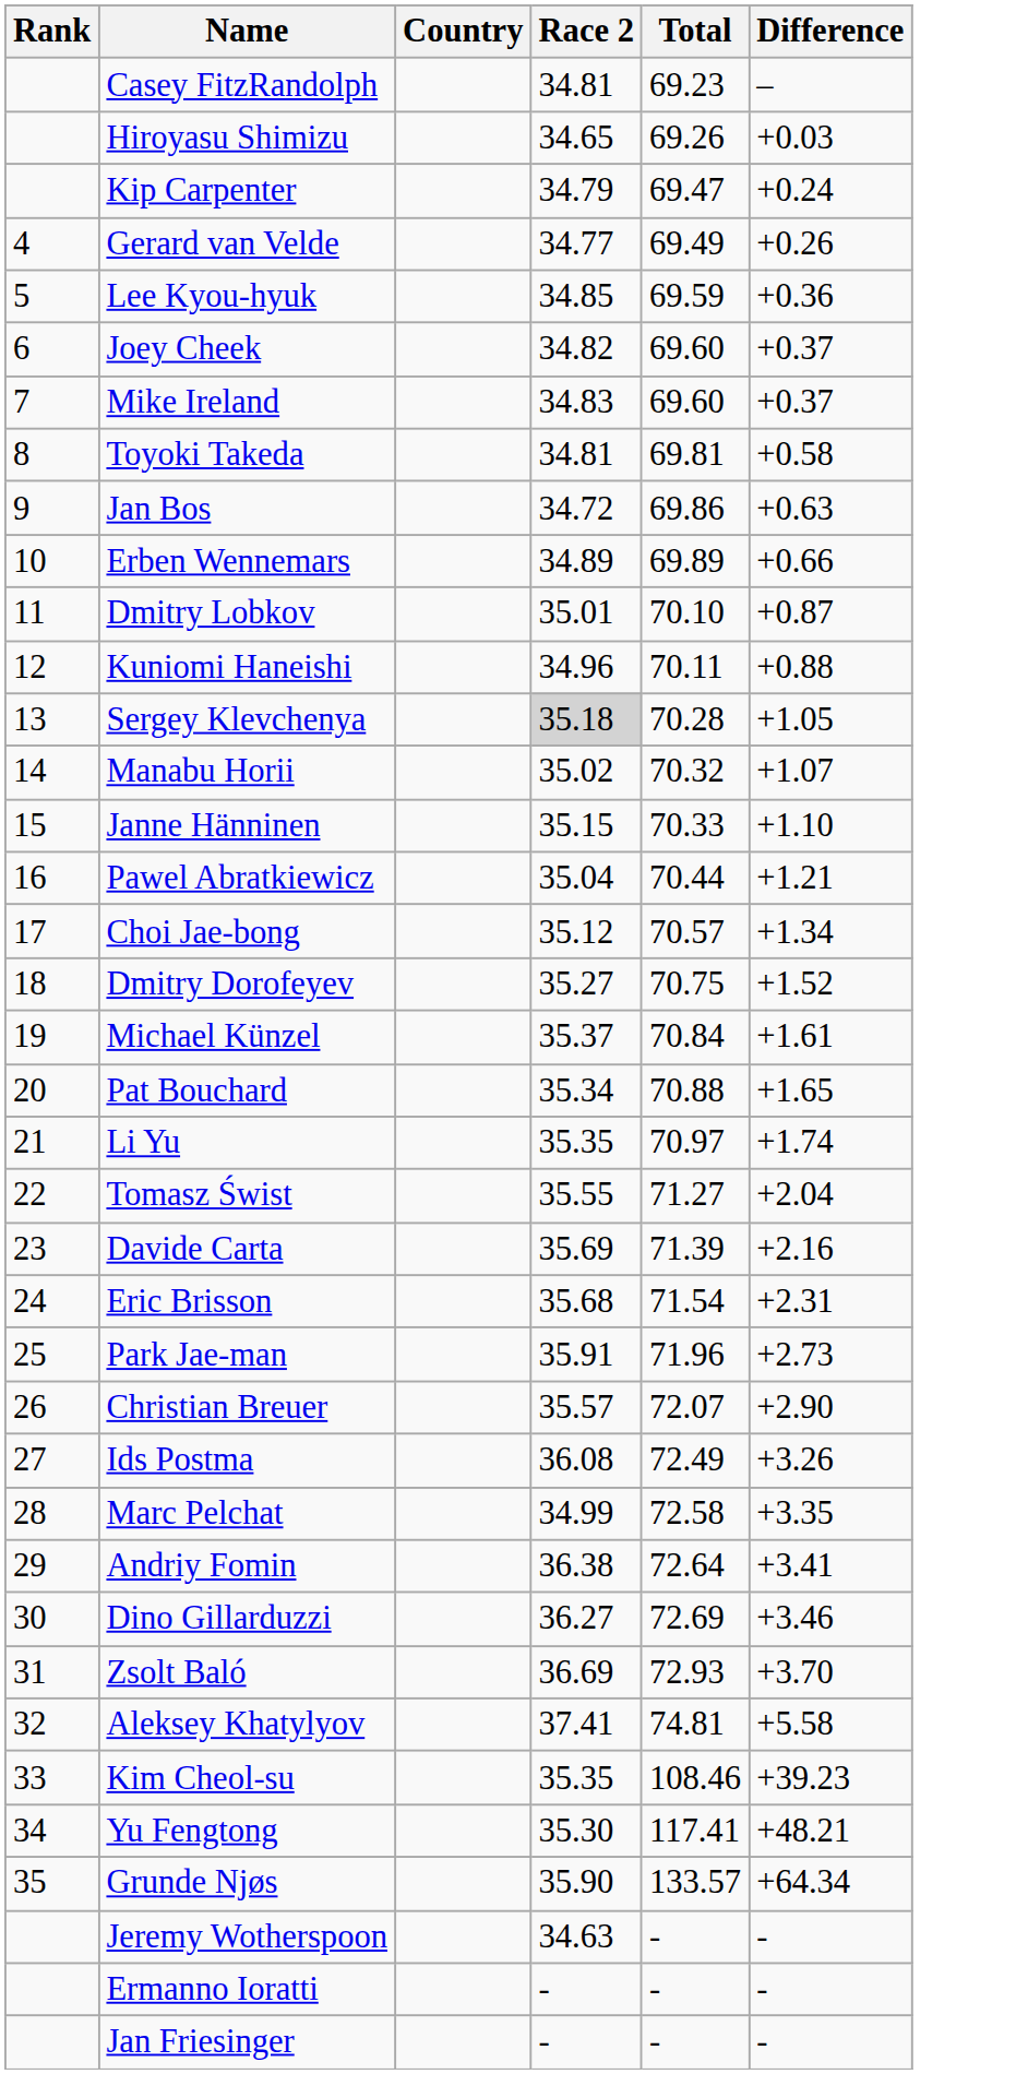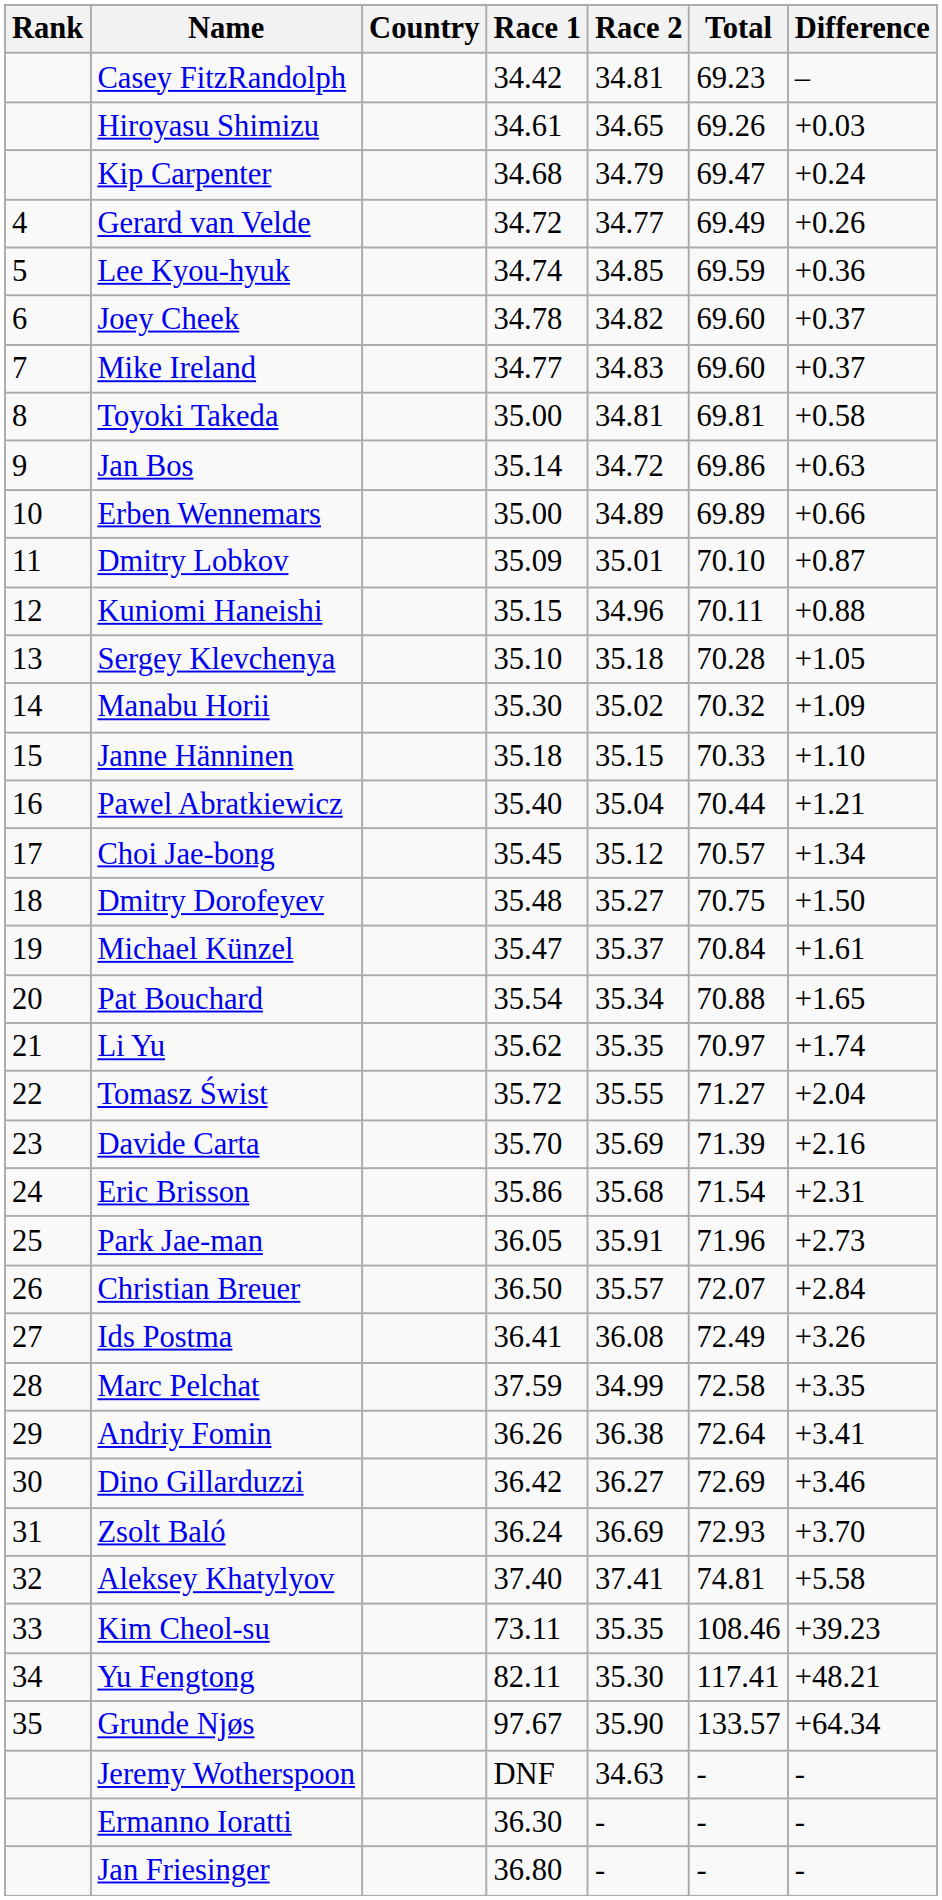+ column: Race 1 | 34.42 | 34.61 | 34.68 | 34.72 | 34.74 | 34.78 | 34.77 | 35.00 | 35.14 | 35.00 | 35.09 | 35.15 | 35.10 | 35.30 | 35.18 | 35.40 | 35.45 | 35.48 | 35.47 | 35.54 | 35.62 | 35.72 | 35.70 | 35.86 | 36.05 | 36.50 | 36.41 | 37.59 | 36.26 | 36.42 | 36.24 | 37.40 | 73.11 | 82.11 | 97.67 | DNF | 36.30 | 36.80
Sergey Klevchenya | Race 2: lightgrey background -> no background
Manabu Horii | Difference: +1.07 -> +1.09
Dmitry Dorofeyev | Difference: +1.52 -> +1.50
Christian Breuer | Difference: +2.90 -> +2.84
